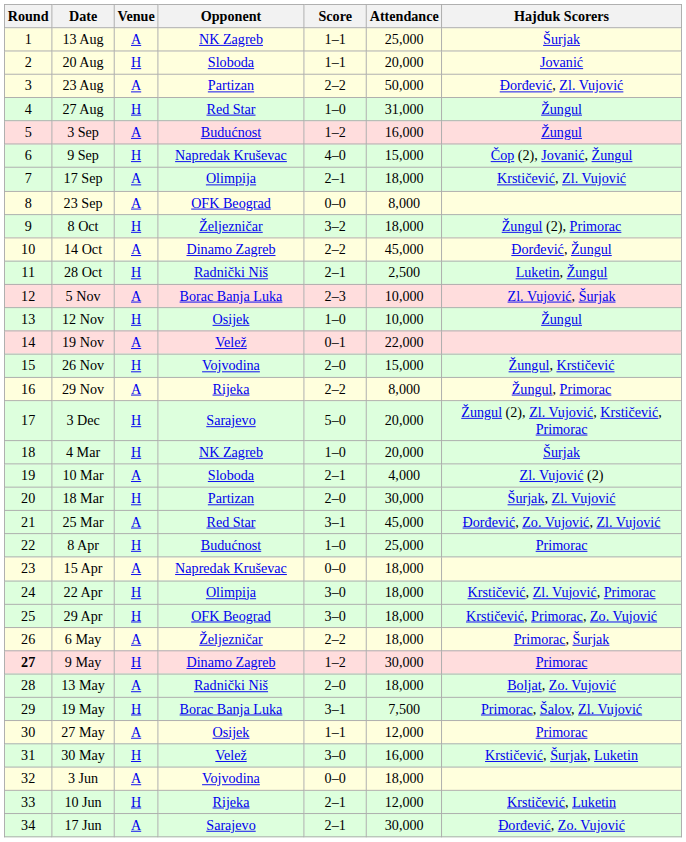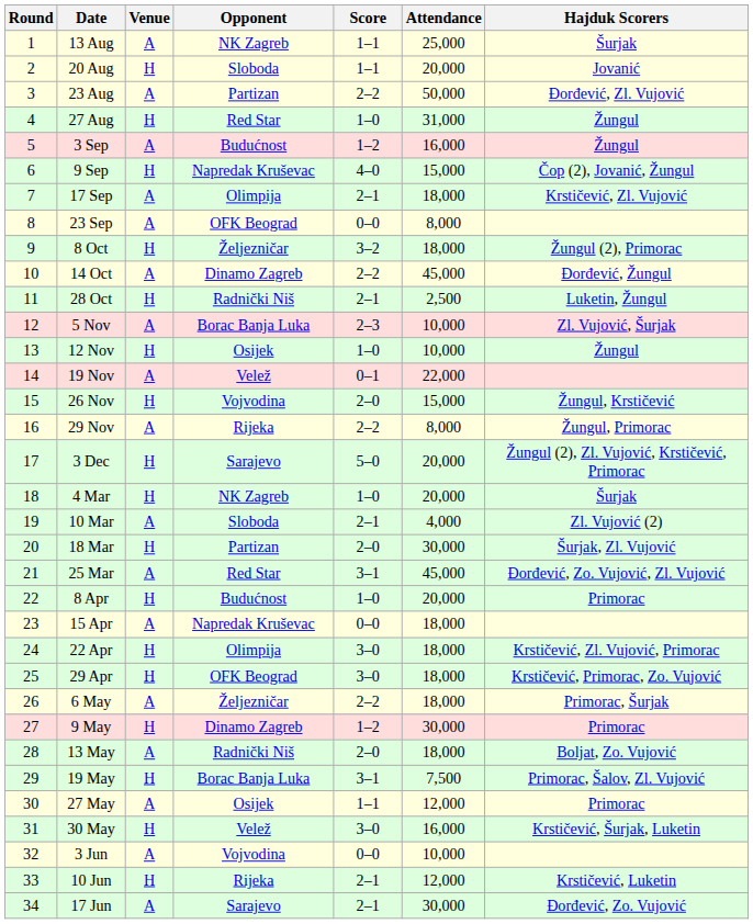8 Apr | Attendance: 25,000 -> 20,000
9 May | Round: bold -> normal
3 Jun | Attendance: 18,000 -> 10,000
